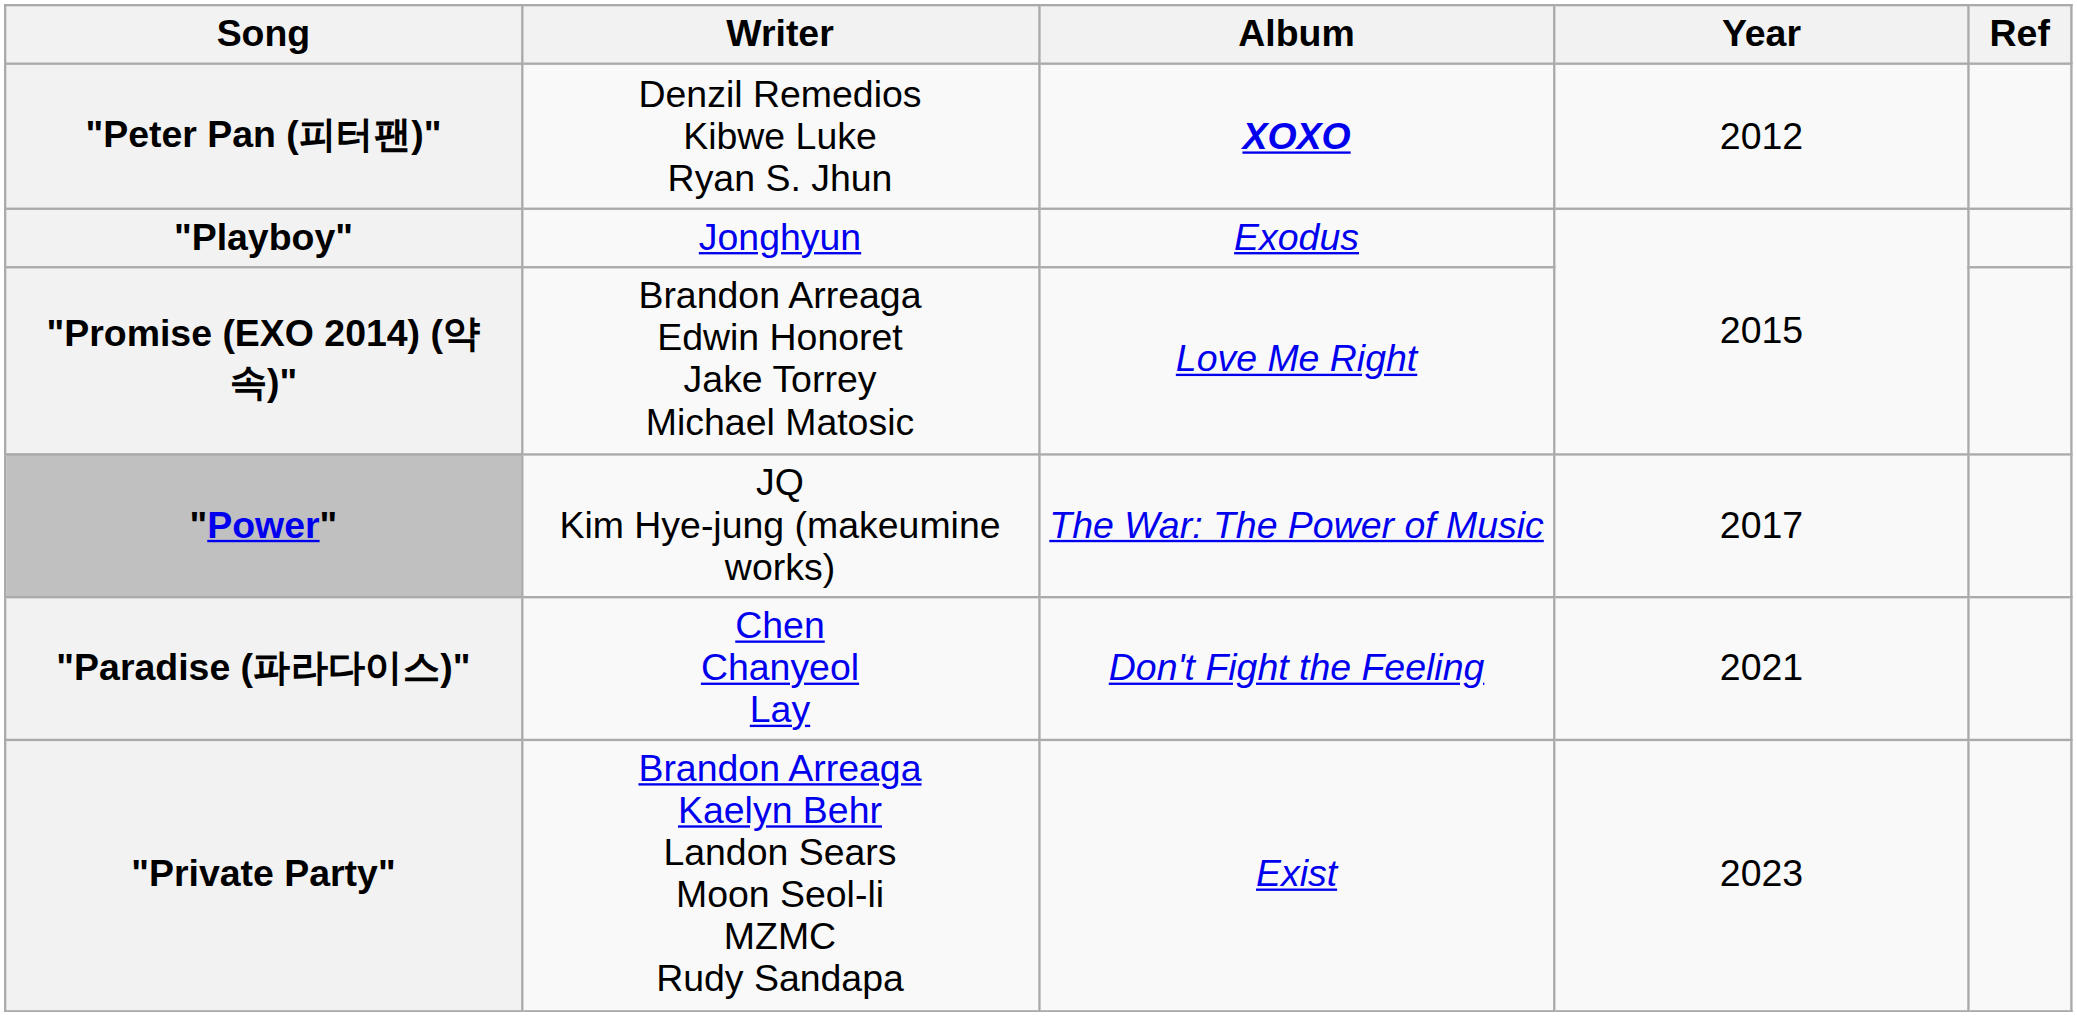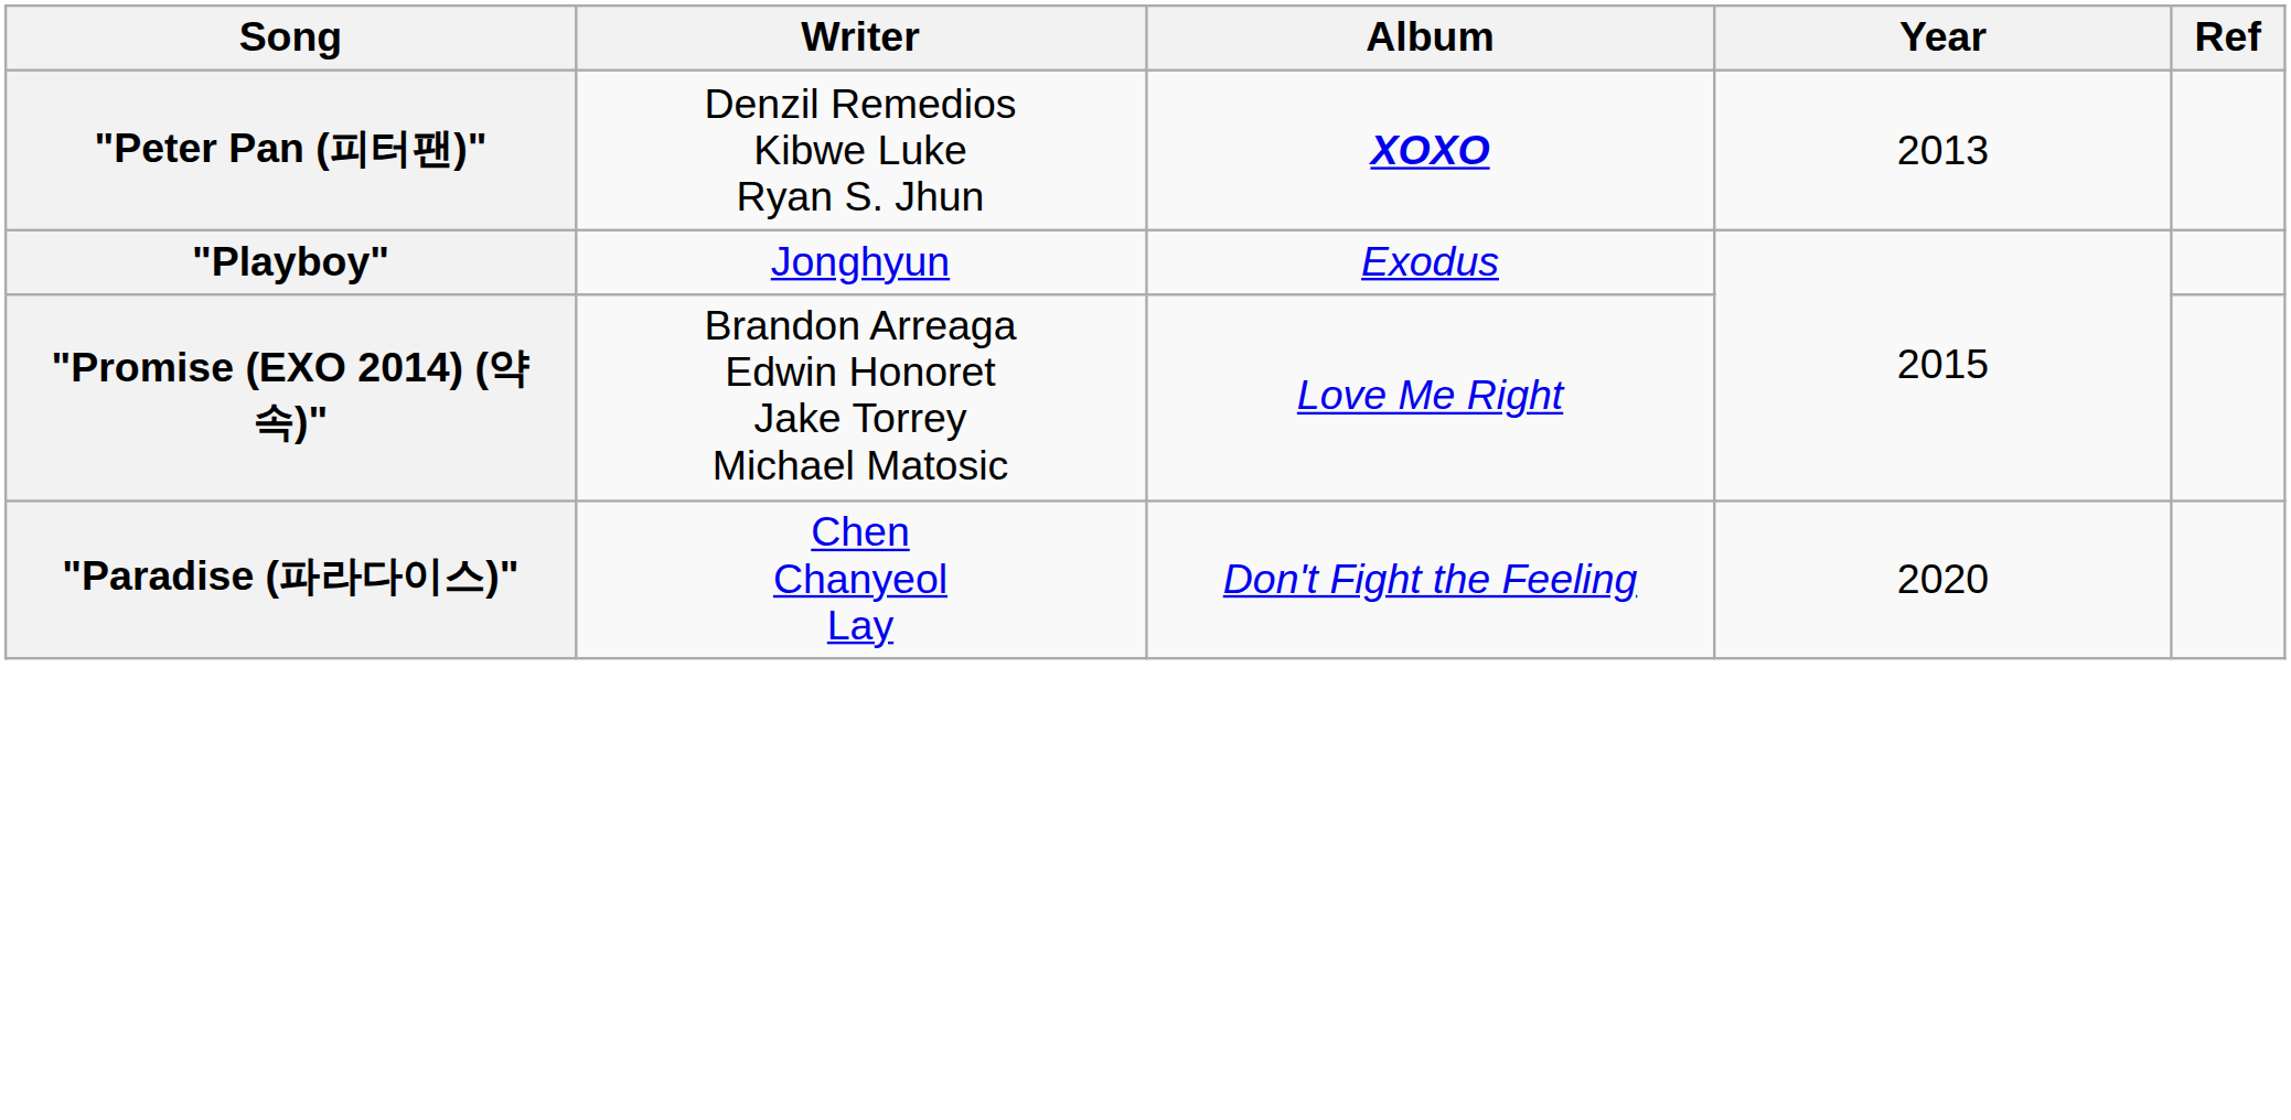"Peter Pan (피터팬)" | Year: 2012 -> 2013
- row: "Power" | JQ Kim Hye-jung (makeumine works) | The War: The Power of Music | 2017
"Paradise (파라다이스)" | Year: 2021 -> 2020
- row: "Private Party" | Brandon Arreaga Kaelyn Behr Landon Sears Moon Seol-li MZMC Rudy Sandapa | Exist | 2023
